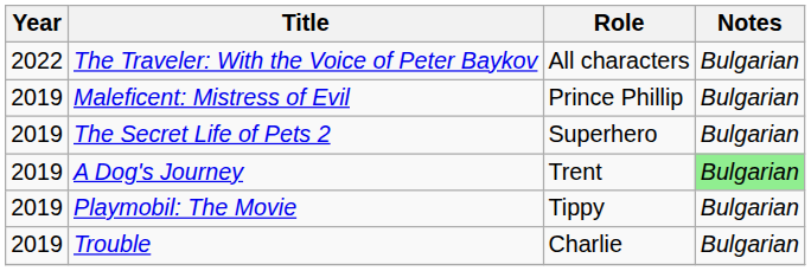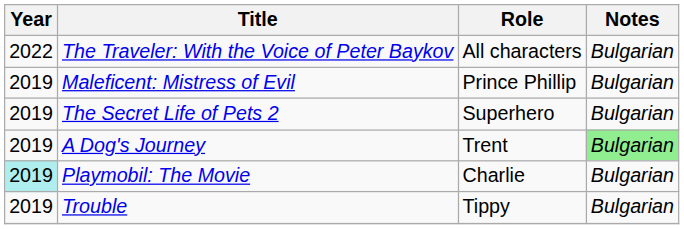Playmobil: The Movie | Year: no background -> paleturquoise background
Playmobil: The Movie | Role: Tippy -> Charlie
Trouble | Role: Charlie -> Tippy
